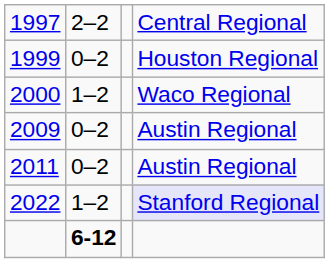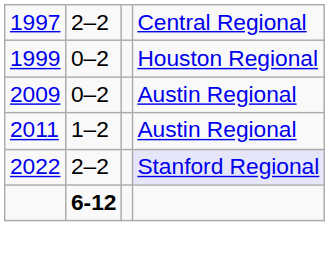- row: 2000 | 1–2 | Waco Regional
2011 | column 2: 0–2 -> 1–2
2022 | column 2: 1–2 -> 2–2
